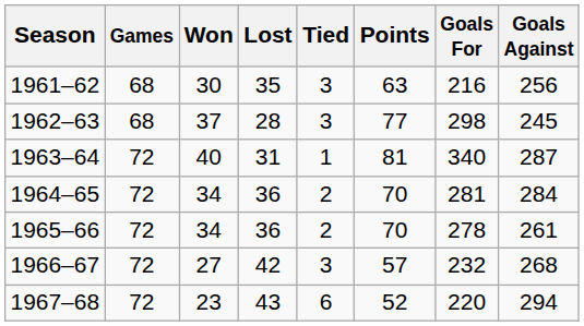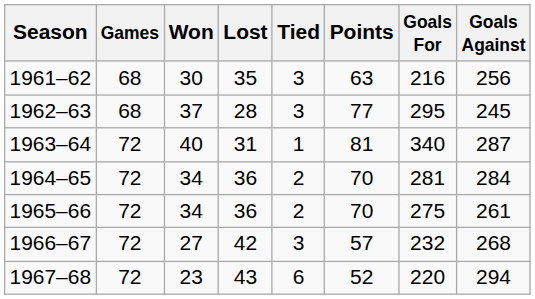1962–63 | Goals For: 298 -> 295
1965–66 | Goals For: 278 -> 275
